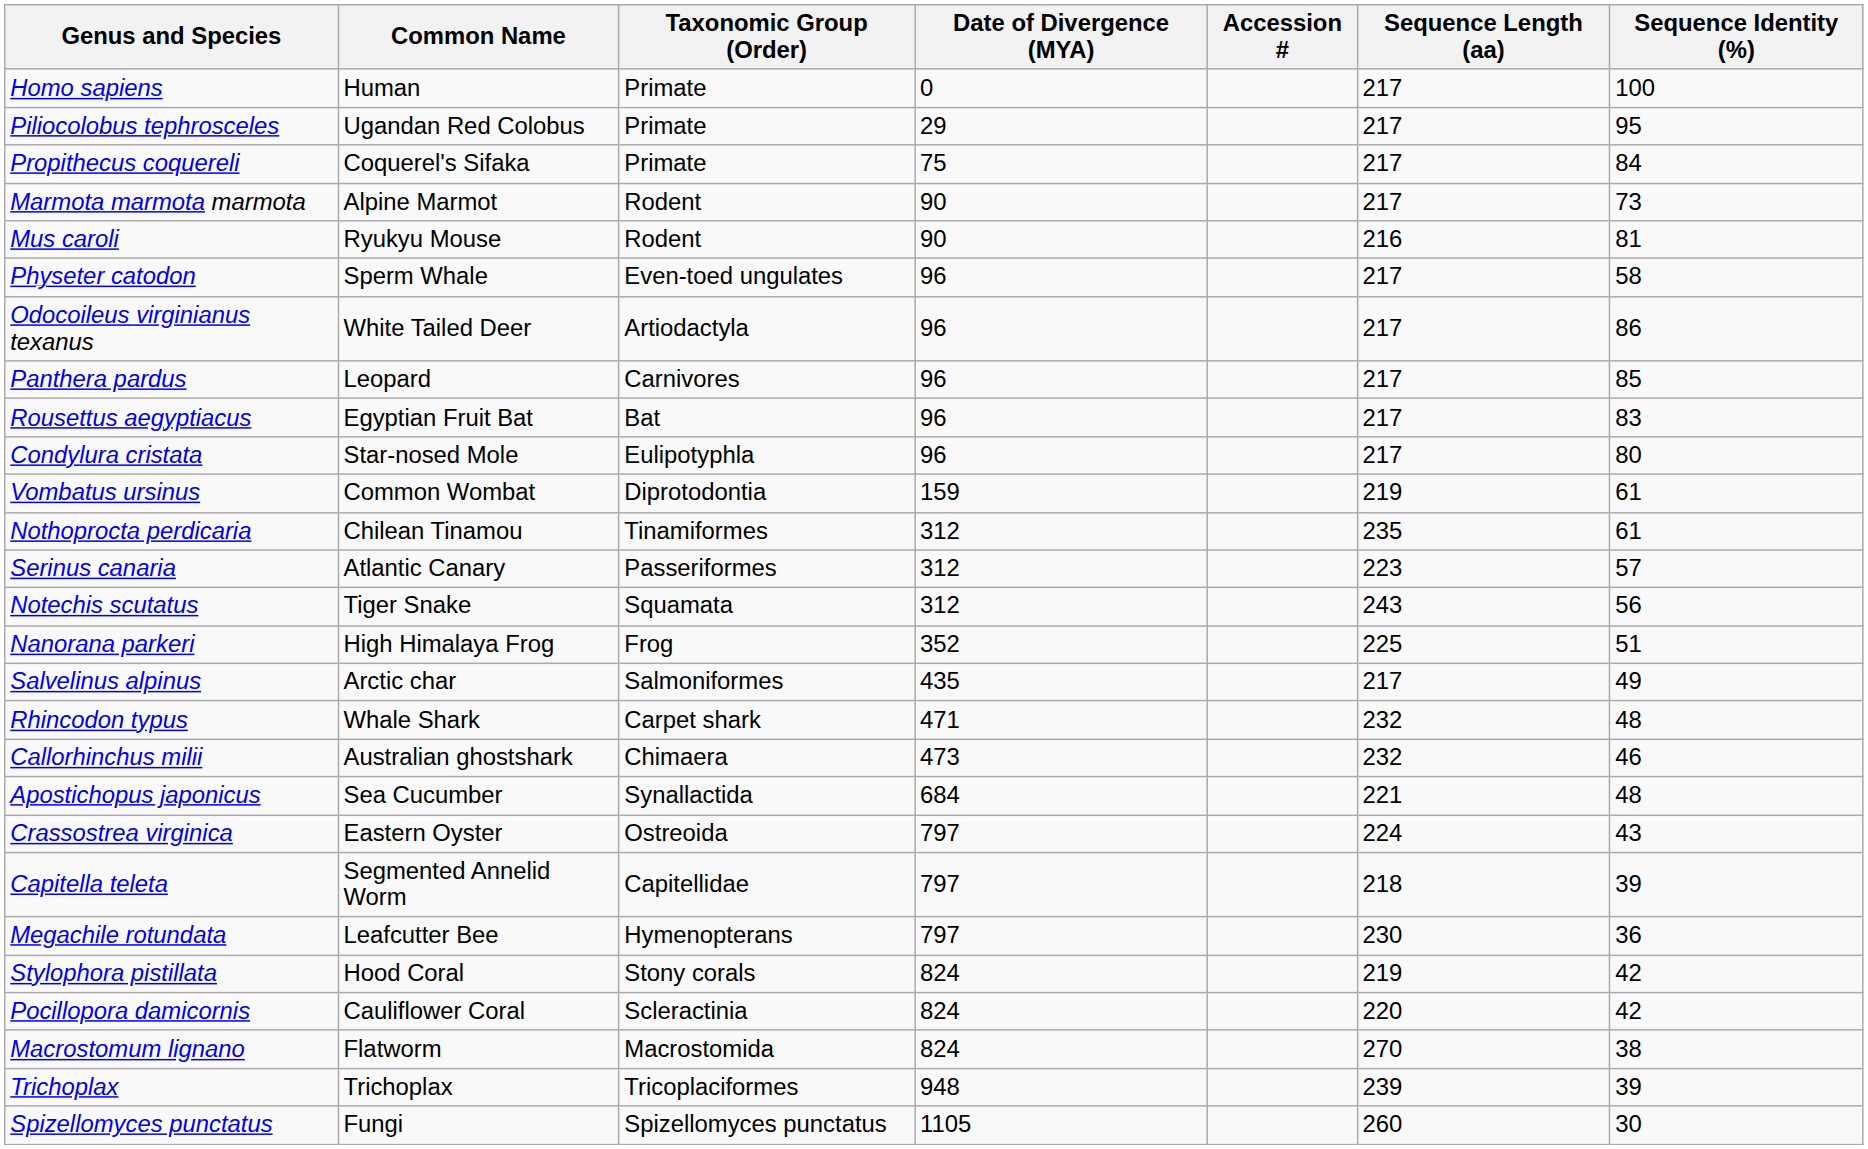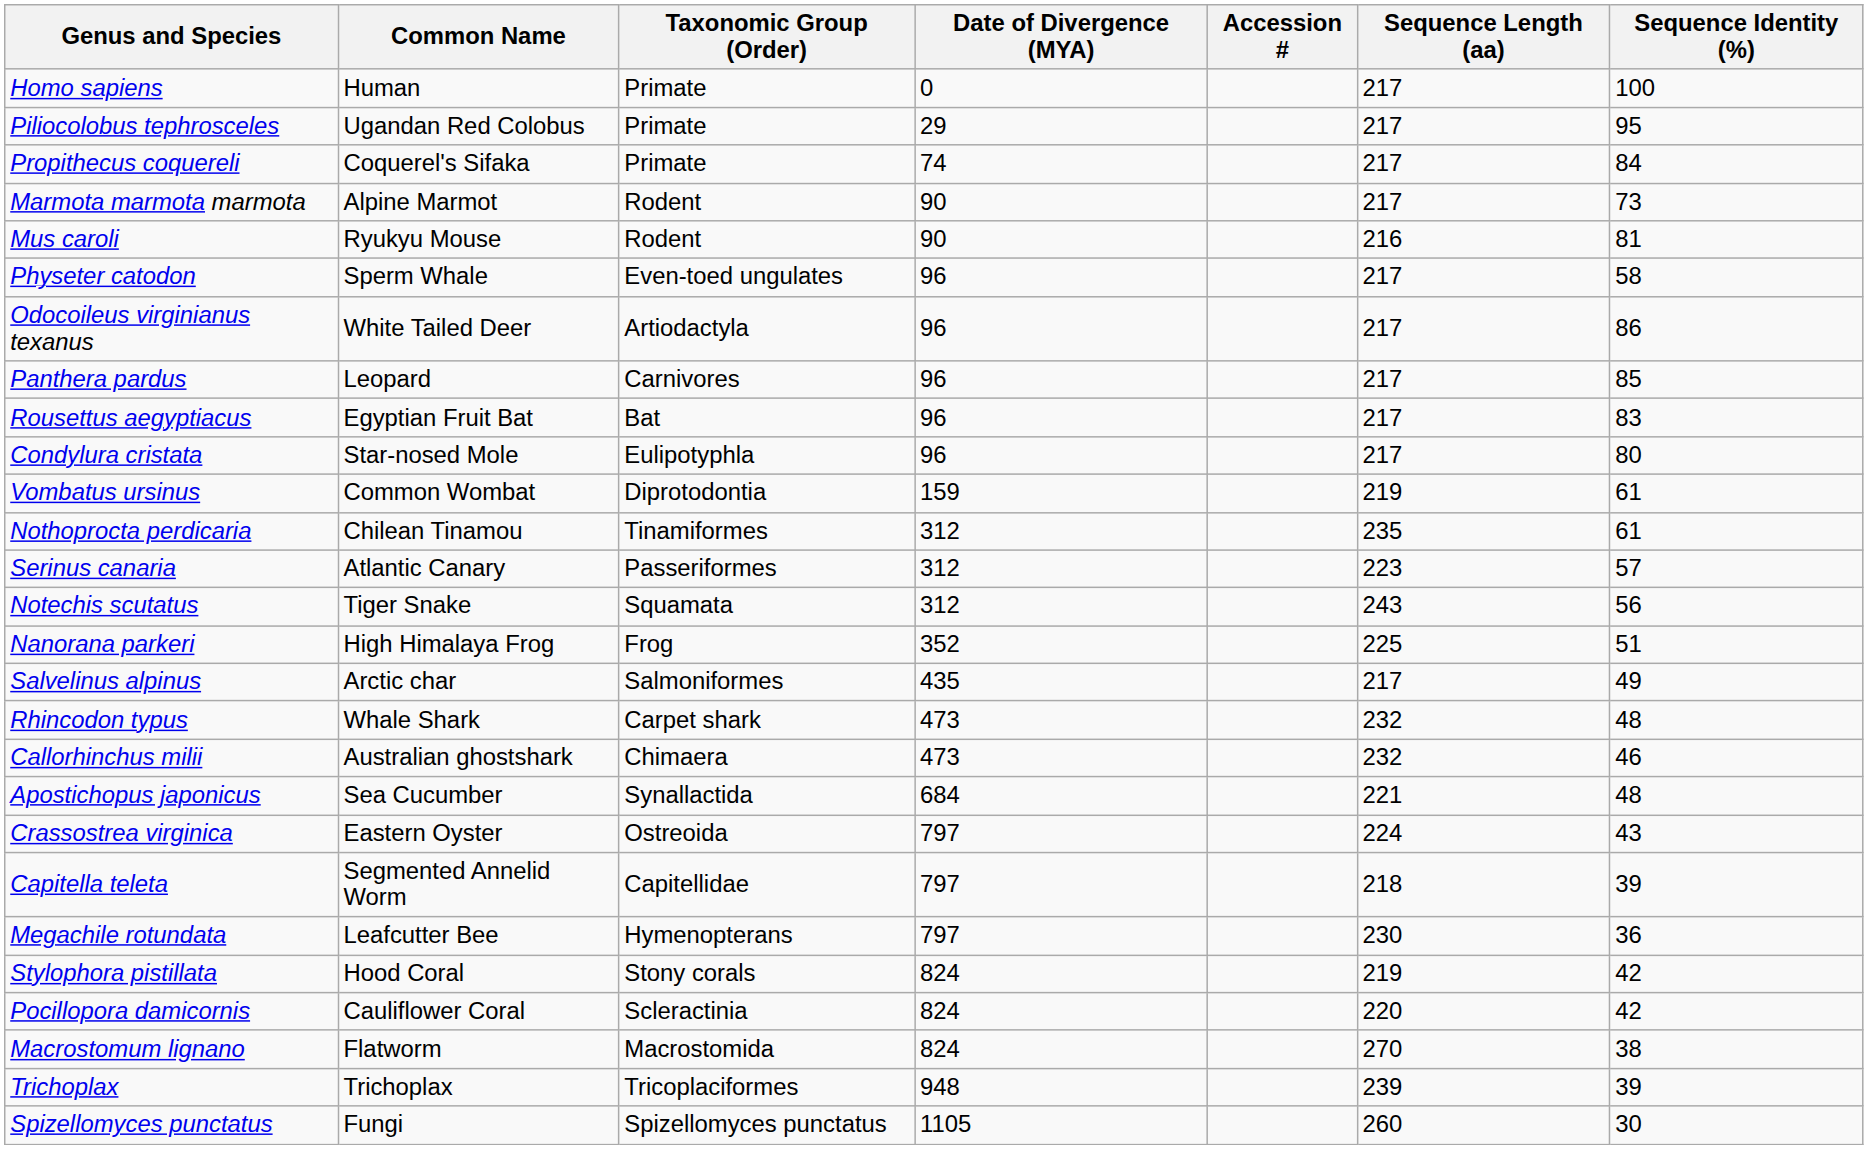Propithecus coquereli | Date of Divergence (MYA): 75 -> 74
Rhincodon typus | Date of Divergence (MYA): 471 -> 473
